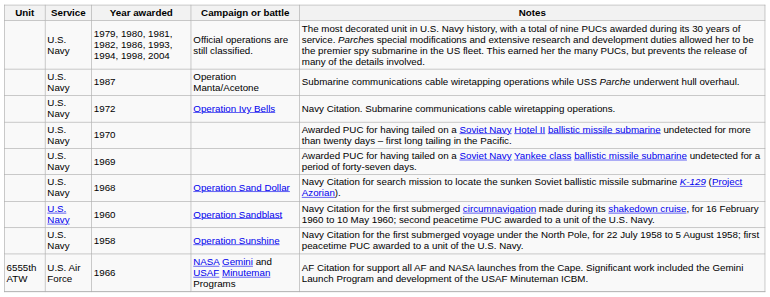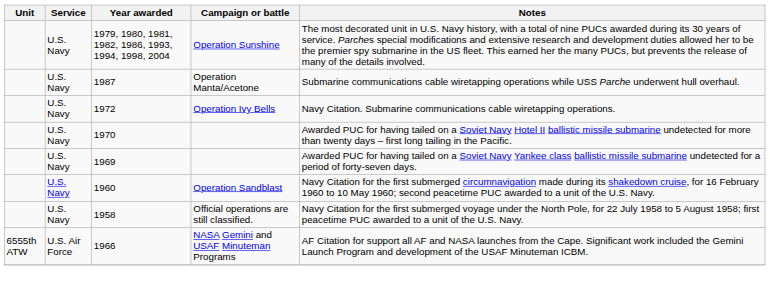1979, 1980, 1981, 1982, 1986, 1993, 1994, 1998, 2004 | Campaign or battle: Official operations are still classified. -> Operation Sunshine
- row: U.S. Navy | 1968 | Operation Sand Dollar | Navy Citation for search mission to locate the sunken Soviet ballistic missile submarine K-129 (Project Azorian).
1958 | Campaign or battle: Operation Sunshine -> Official operations are still classified.
